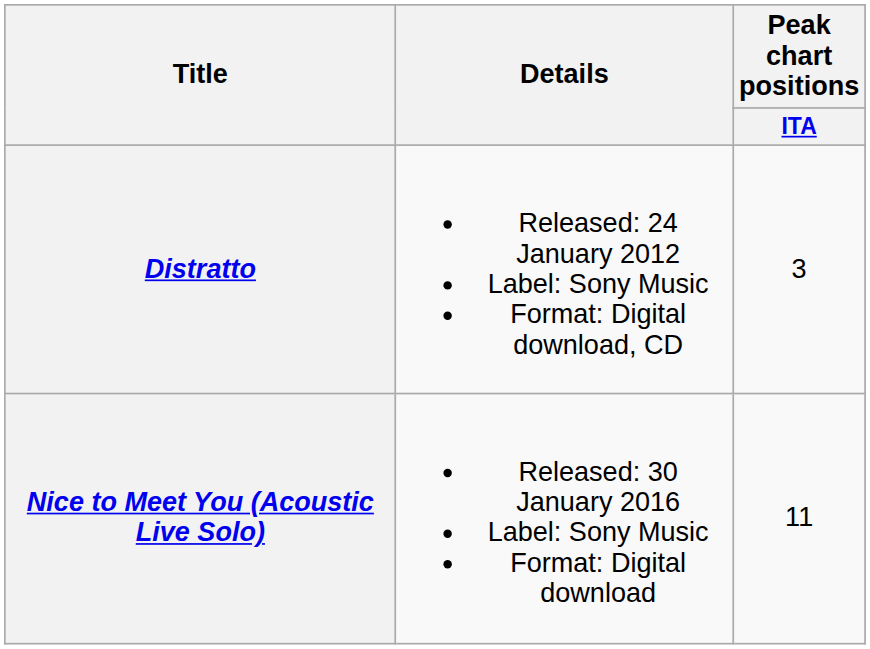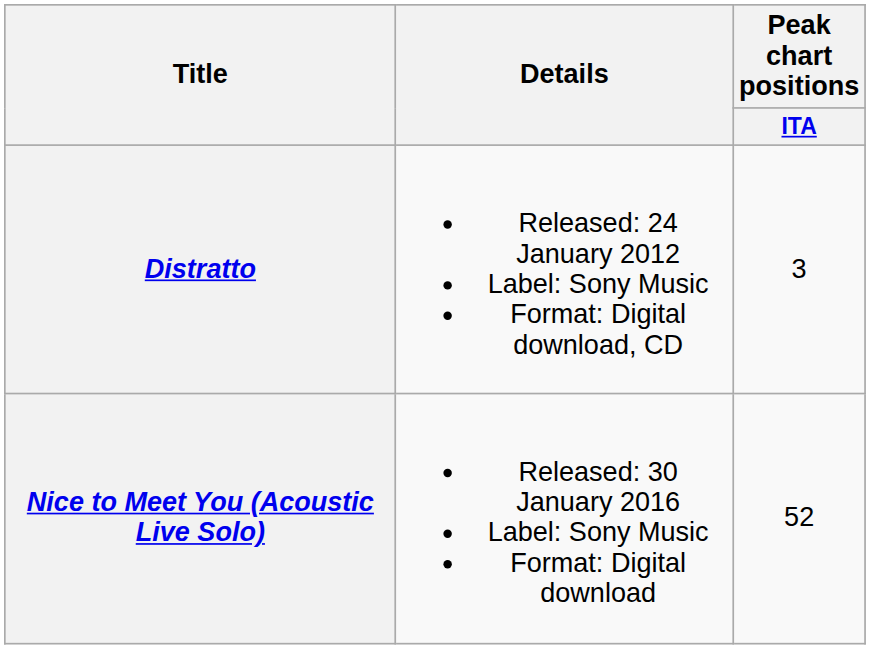Nice to Meet You (Acoustic Live Solo) | Peak chart positions / ITA: 11 -> 52
